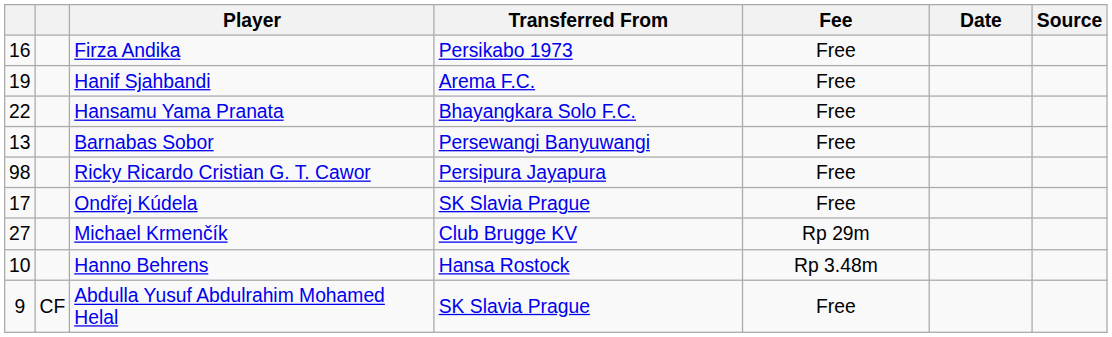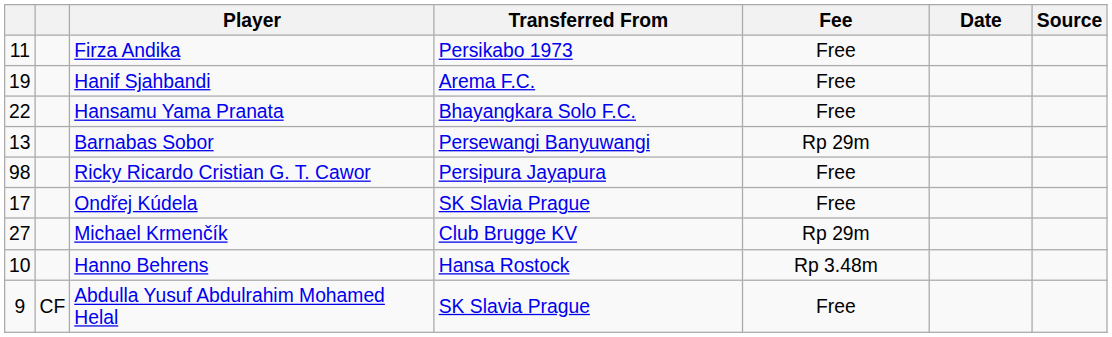Firza Andika | column 1: 16 -> 11
Barnabas Sobor | Fee: Free -> Rp 29m
